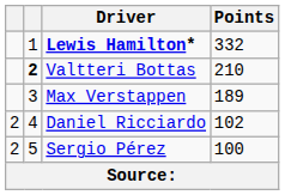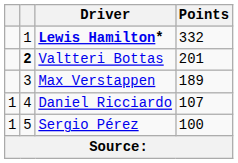Valtteri Bottas | Points: 210 -> 201
Daniel Ricciardo | column 1: 2 -> 1
Daniel Ricciardo | Points: 102 -> 107
Sergio Pérez | column 1: 2 -> 1
